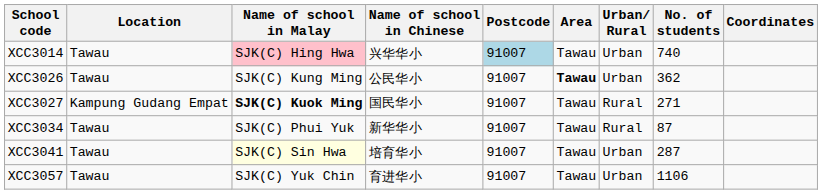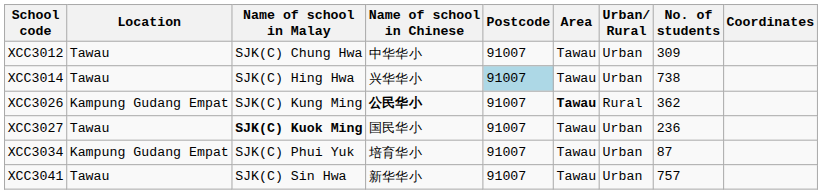+ row: XCC3012 | Tawau | SJK(C) Chung Hwa | 中华华小 | 91007 | Tawau | Urban | 309
XCC3014 | Name of school in Malay: pink background -> no background
XCC3014 | No. of students: 740 -> 738
XCC3026 | Location: Tawau -> Kampung Gudang Empat
XCC3026 | Name of school in Chinese: normal -> bold
XCC3026 | Urban/ Rural: Urban -> Rural
XCC3027 | Location: Kampung Gudang Empat -> Tawau
XCC3027 | Urban/ Rural: Rural -> Urban
XCC3027 | No. of students: 271 -> 236
XCC3034 | Location: Tawau -> Kampung Gudang Empat
XCC3034 | Name of school in Chinese: 新华华小 -> 培育华小
XCC3034 | Urban/ Rural: Rural -> Urban
XCC3041 | Name of school in Malay: lightyellow background -> no background
XCC3041 | Name of school in Chinese: 培育华小 -> 新华华小
XCC3041 | No. of students: 287 -> 757
- row: XCC3057 | Tawau | SJK(C) Yuk Chin | 育进华小 | 91007 | Tawau | Urban | 1106
